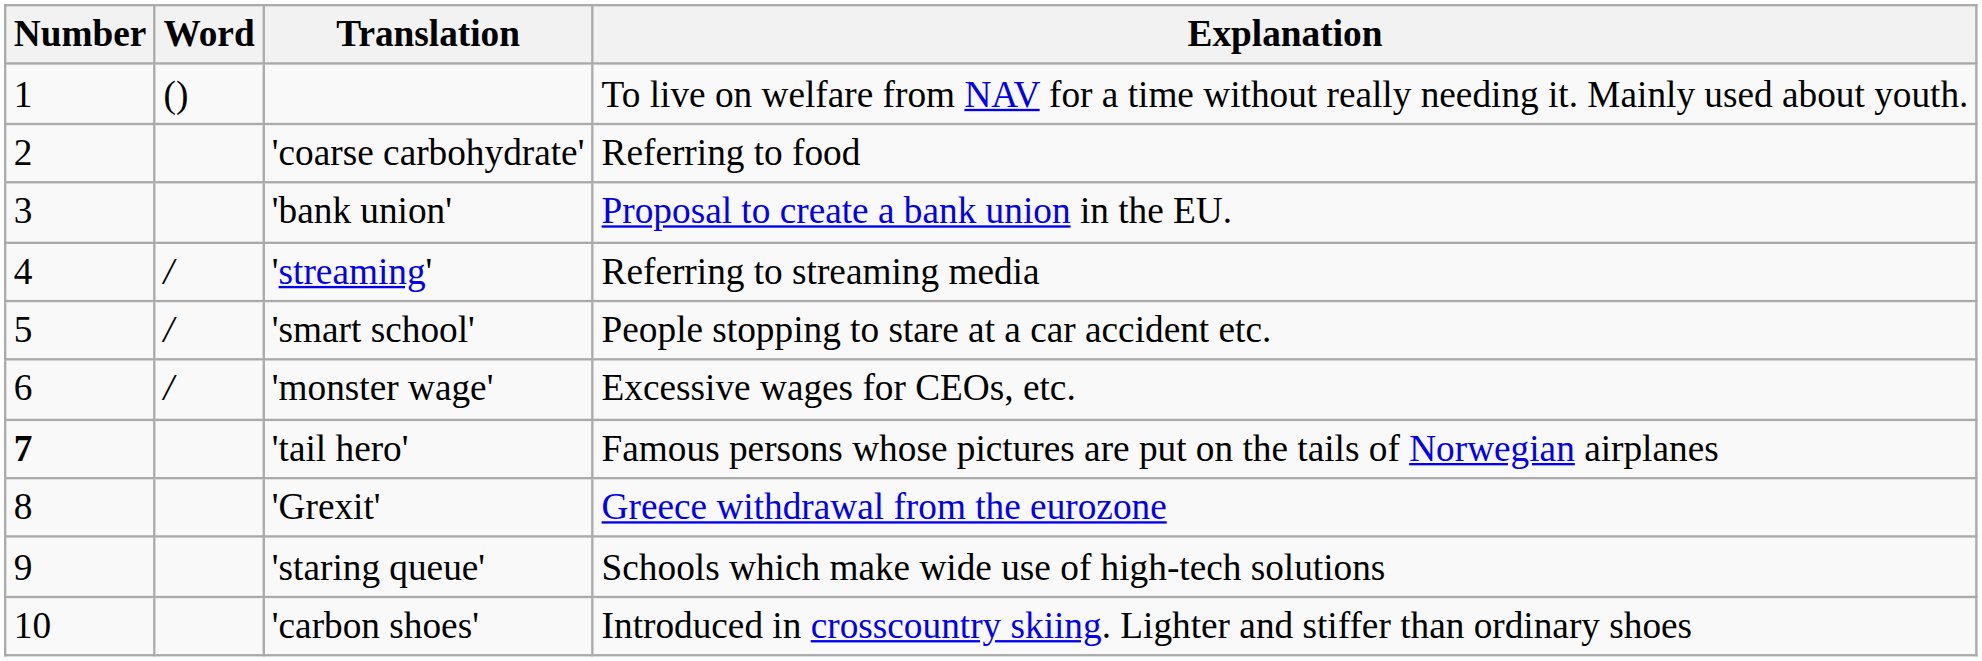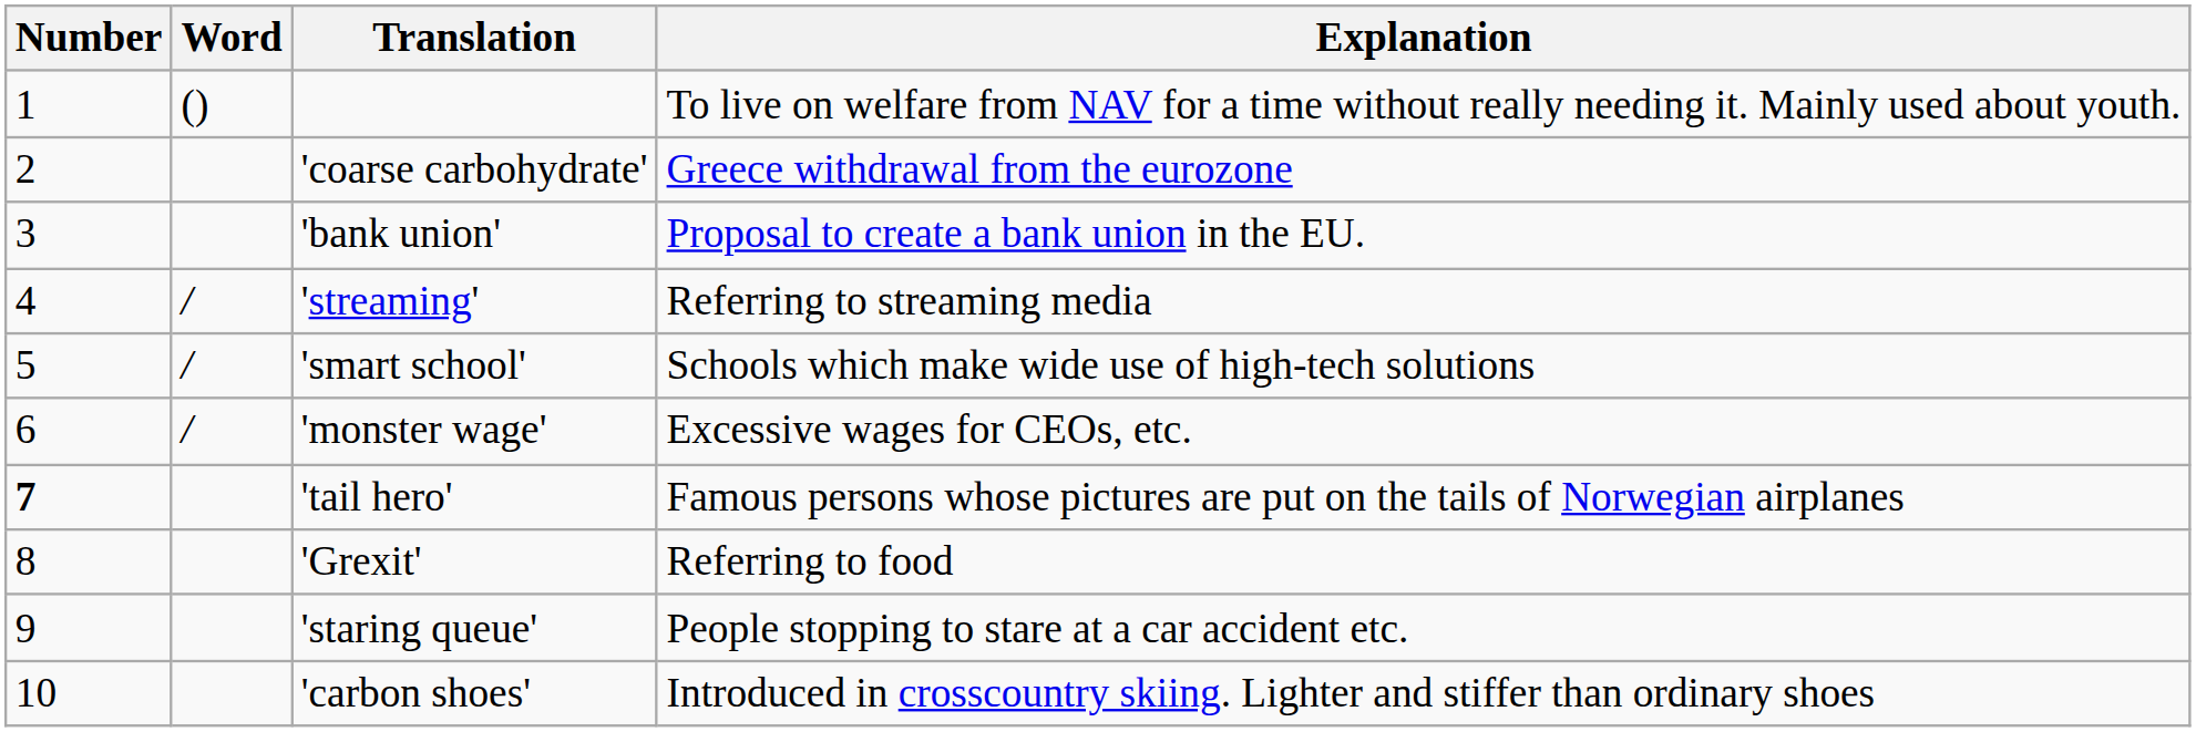'coarse carbohydrate' | Explanation: Referring to food -> Greece withdrawal from the eurozone
'smart school' | Explanation: People stopping to stare at a car accident etc. -> Schools which make wide use of high-tech solutions
'Grexit' | Explanation: Greece withdrawal from the eurozone -> Referring to food
'staring queue' | Explanation: Schools which make wide use of high-tech solutions -> People stopping to stare at a car accident etc.
